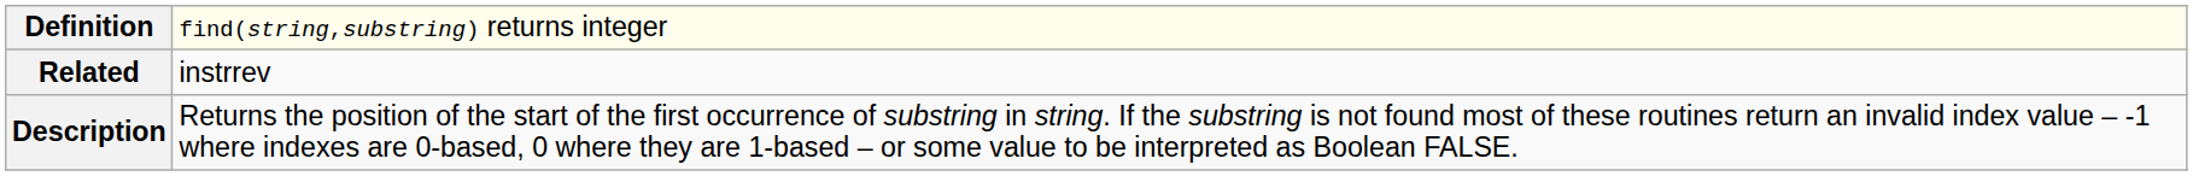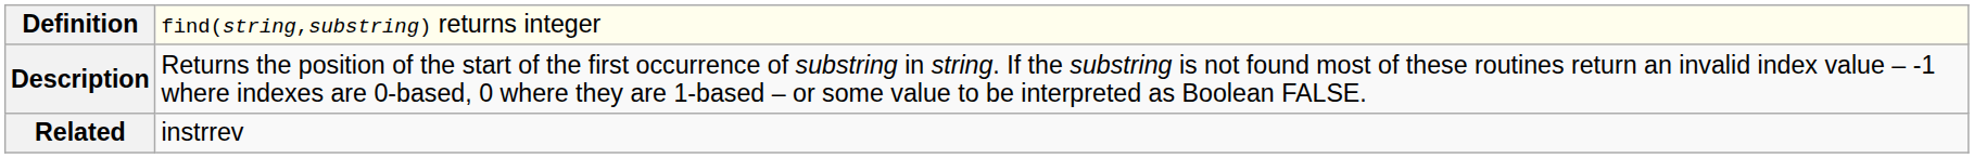rows swapped: Description <-> Related
